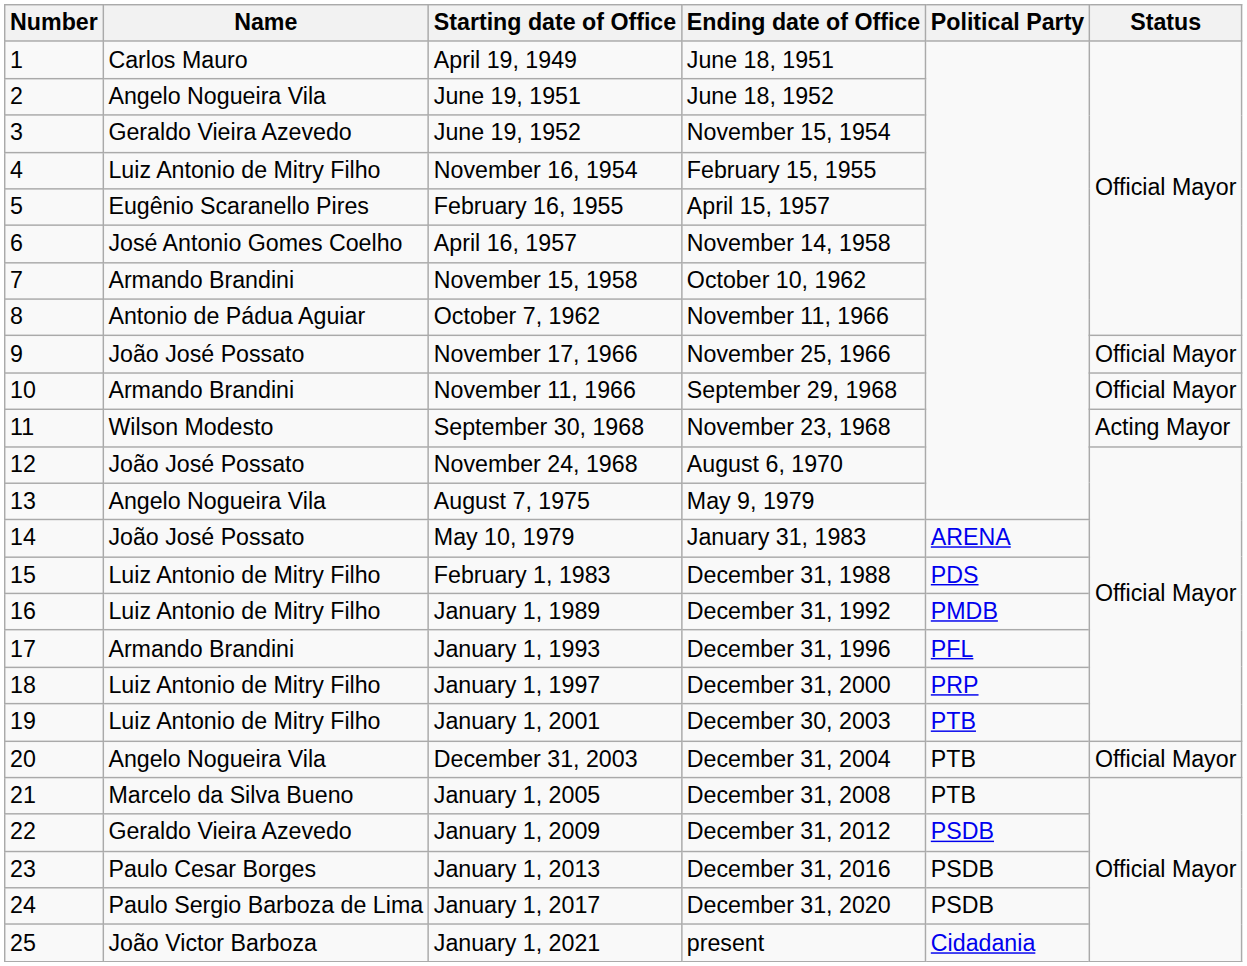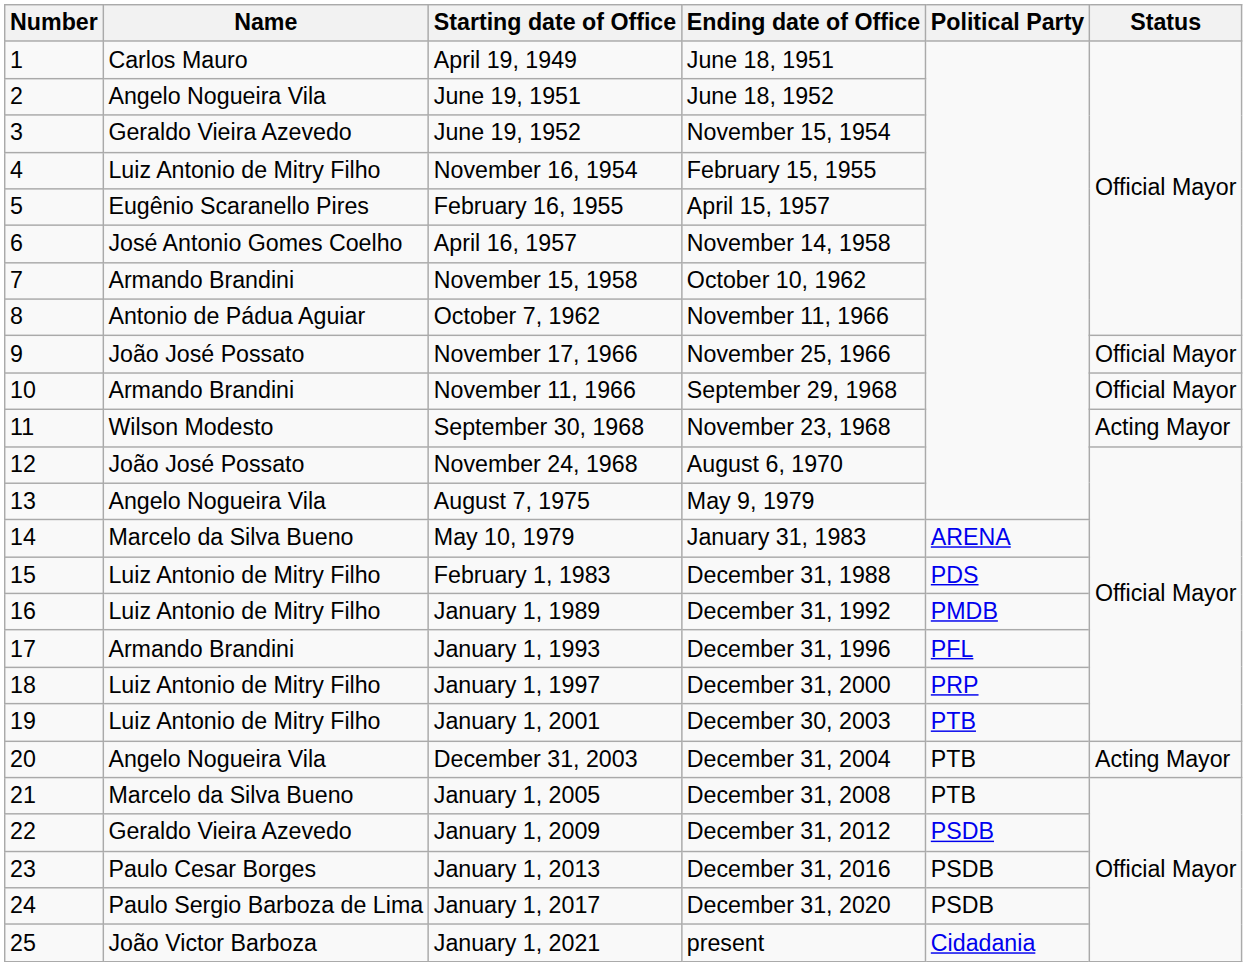May 10, 1979 | Name: João José Possato -> Marcelo da Silva Bueno
December 31, 2003 | Status: Official Mayor -> Acting Mayor
